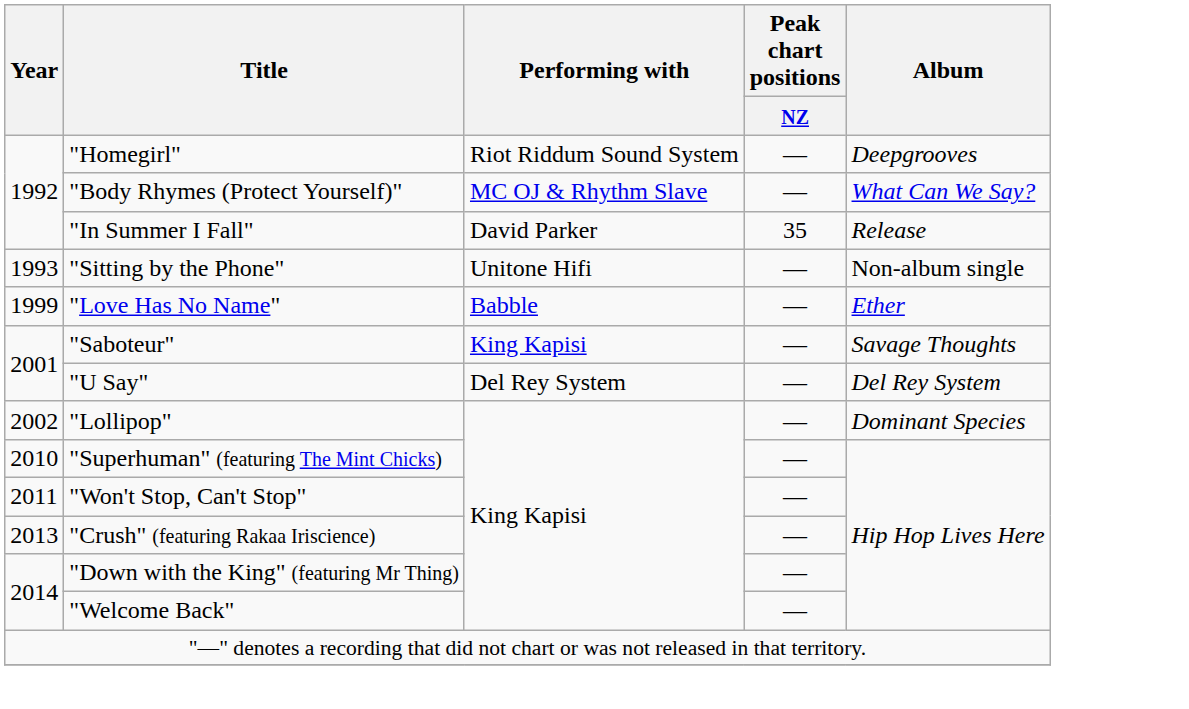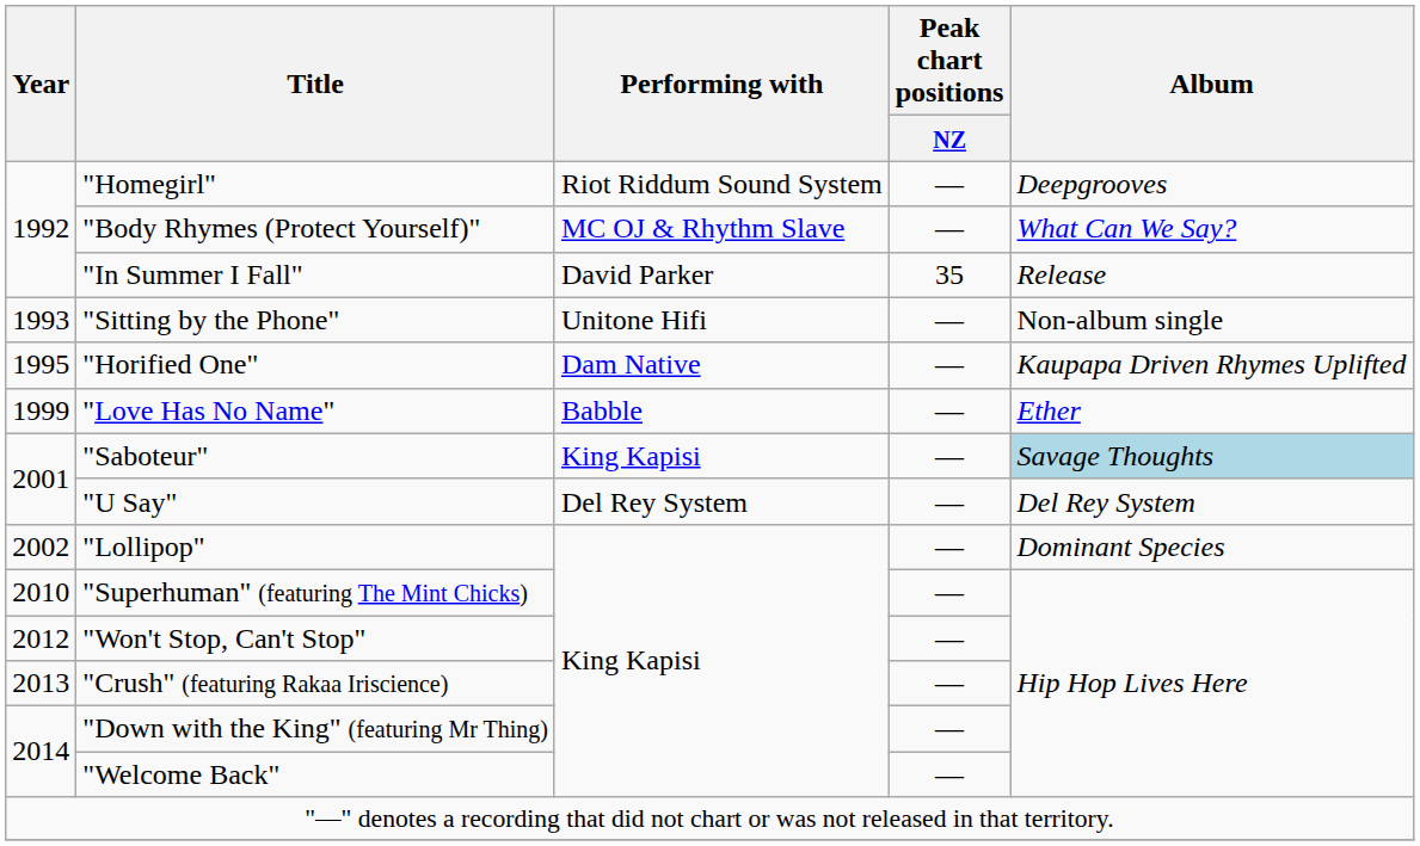+ row: 1995 | "Horified One" | Dam Native | — | Kaupapa Driven Rhymes Uplifted
"Saboteur" | Album: no background -> lightblue background
"Won't Stop, Can't Stop" | Year: 2011 -> 2012
